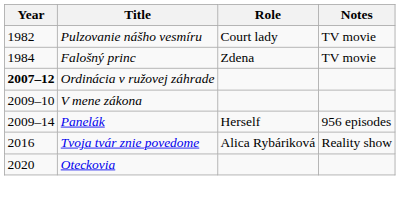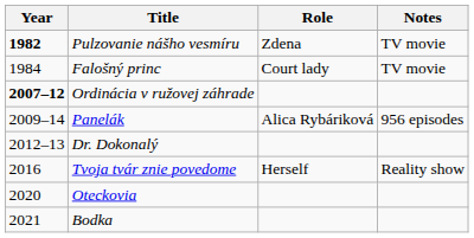Pulzovanie nášho vesmíru | Year: normal -> bold
Pulzovanie nášho vesmíru | Role: Court lady -> Zdena
Falošný princ | Role: Zdena -> Court lady
- row: 2009–10 | V mene zákona
Panelák | Role: Herself -> Alica Rybáriková
+ row: 2012–13 | Dr. Dokonalý
Tvoja tvár znie povedome | Role: Alica Rybáriková -> Herself
+ row: 2021 | Bodka
